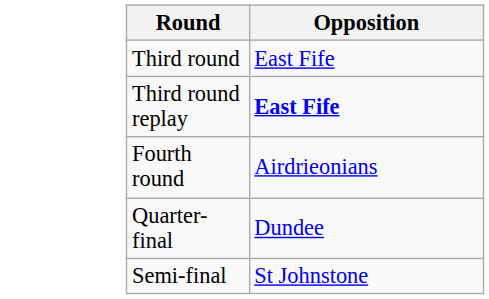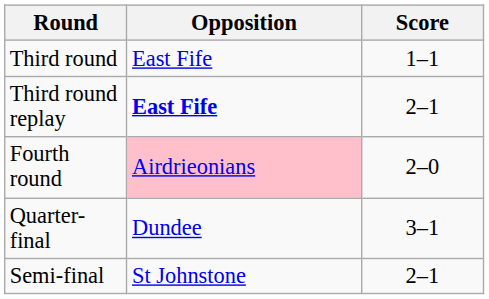+ column: Score | 1–1 | 2–1 | 2–0 | 3–1 | 2–1
Fourth round | Opposition: no background -> pink background
